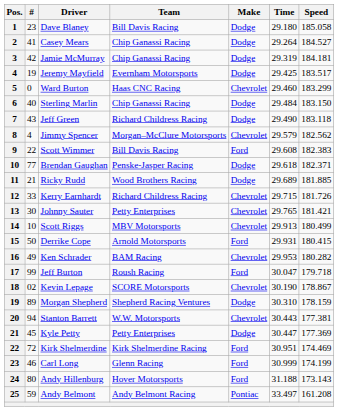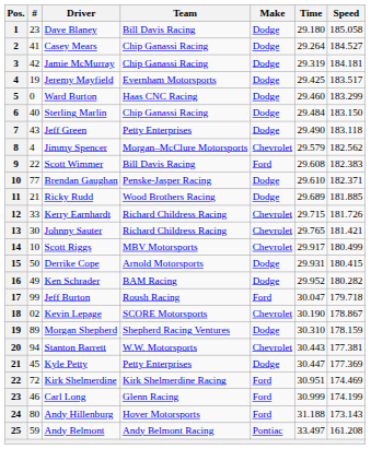Ward Burton | Make: Chevrolet -> Dodge
Jeff Green | Team: Richard Childress Racing -> Petty Enterprises
Brendan Gaughan | Time: 29.618 -> 29.610
Johnny Sauter | Team: Petty Enterprises -> Richard Childress Racing
Scott Riggs | Time: 29.913 -> 29.917
Derrike Cope | Make: Ford -> Dodge
Ken Schrader | Make: Chevrolet -> Dodge
Ken Schrader | Time: 29.953 -> 29.952
